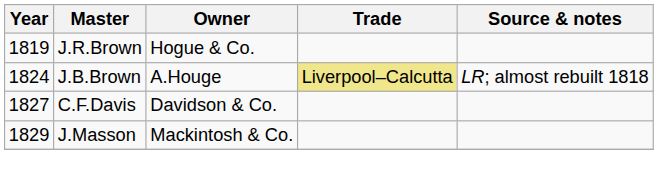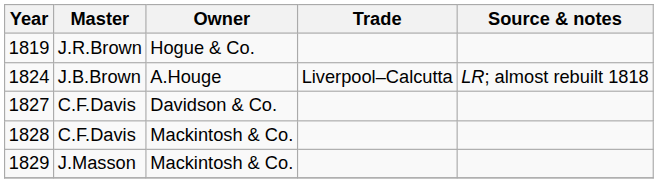1824 | Trade: khaki background -> no background
+ row: 1828 | C.F.Davis | Mackintosh & Co.
